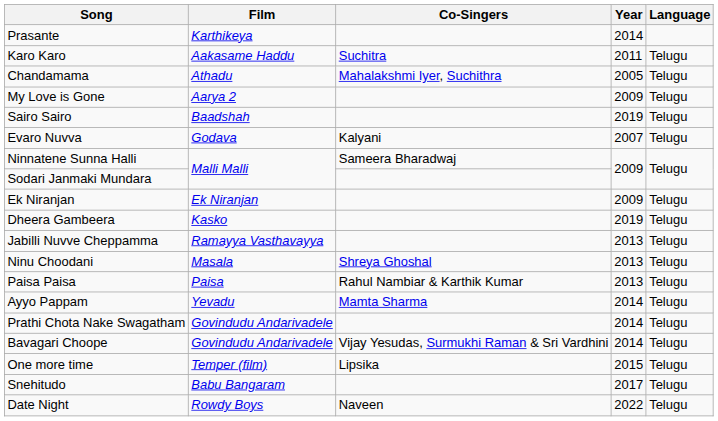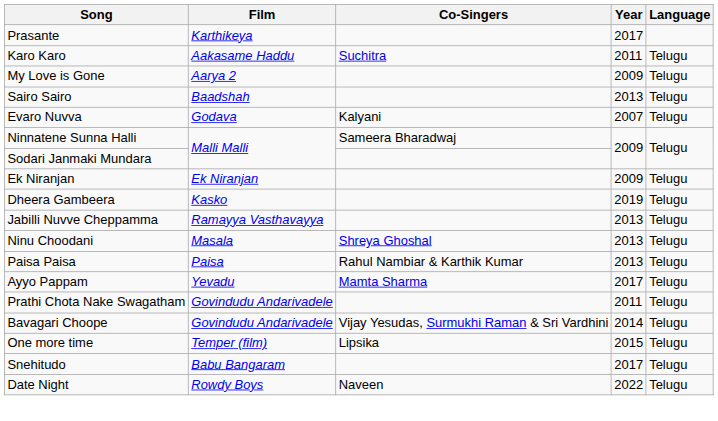Prasante | Year: 2014 -> 2017
- row: Chandamama | Athadu | Mahalakshmi Iyer, Suchithra | 2005 | Telugu
Sairo Sairo | Year: 2019 -> 2013
Ayyo Pappam | Year: 2014 -> 2017
Prathi Chota Nake Swagatham | Year: 2014 -> 2011
